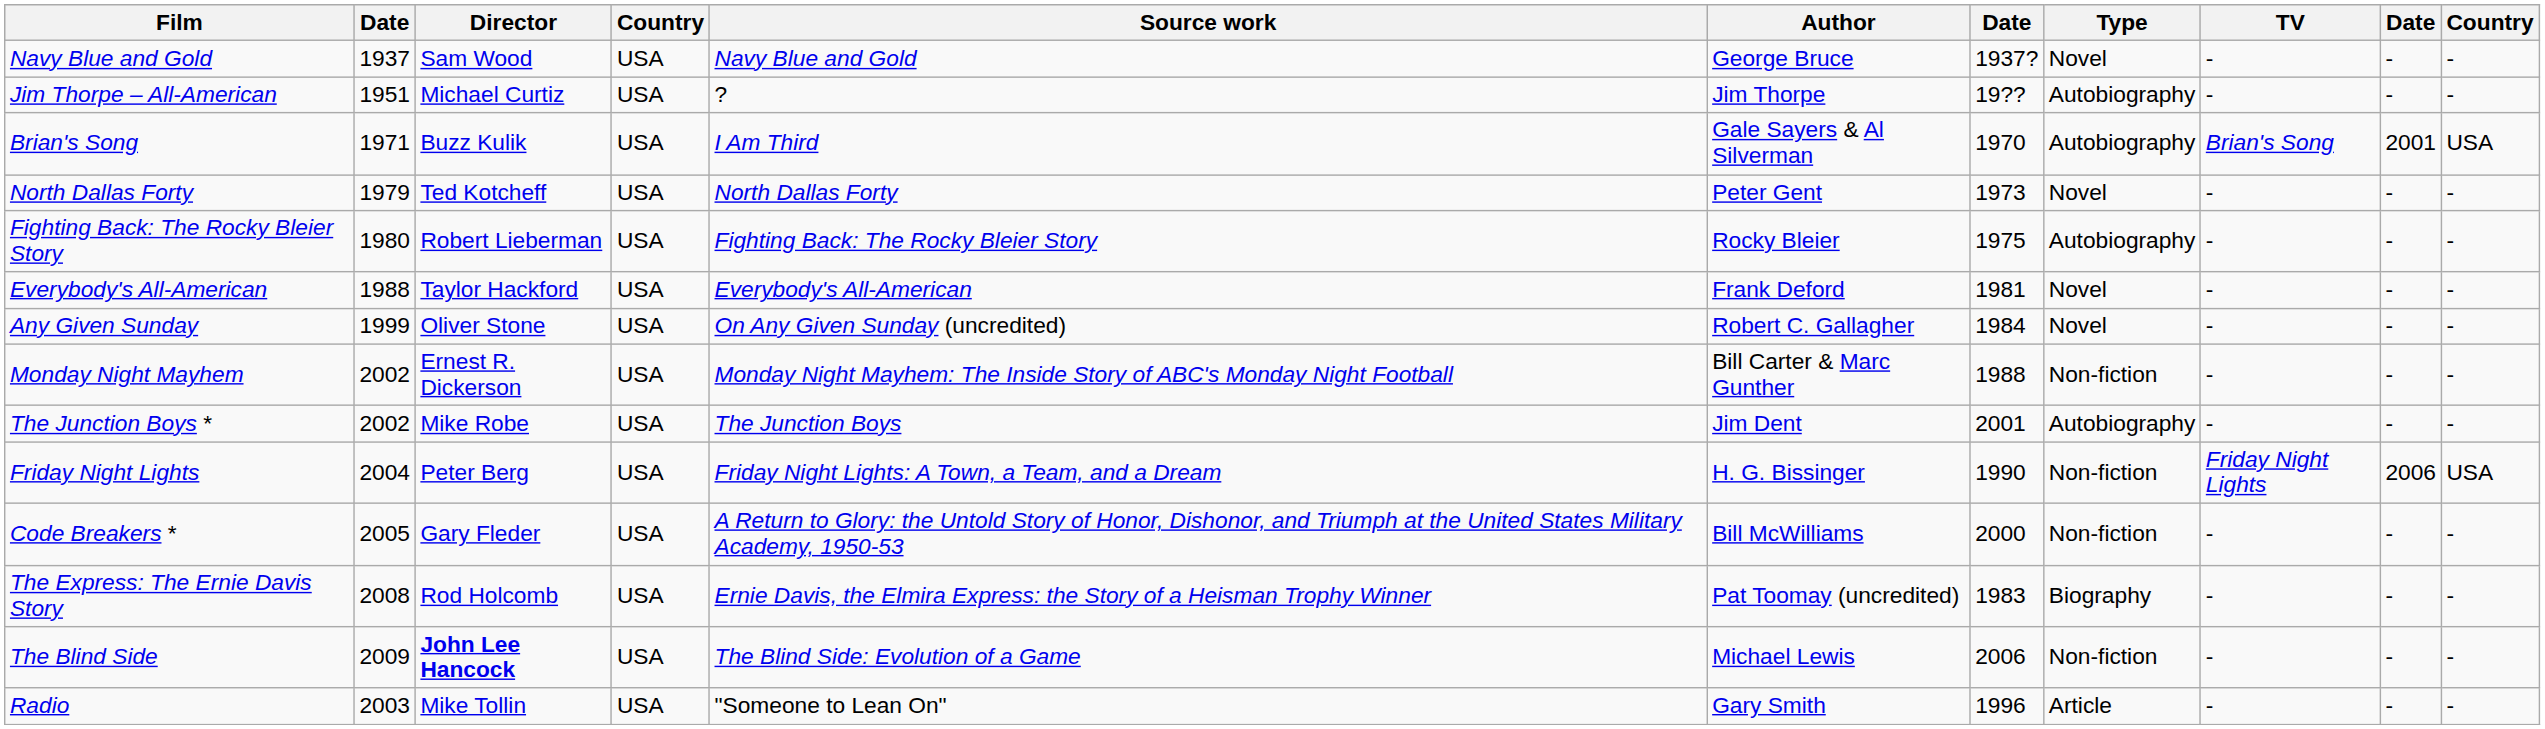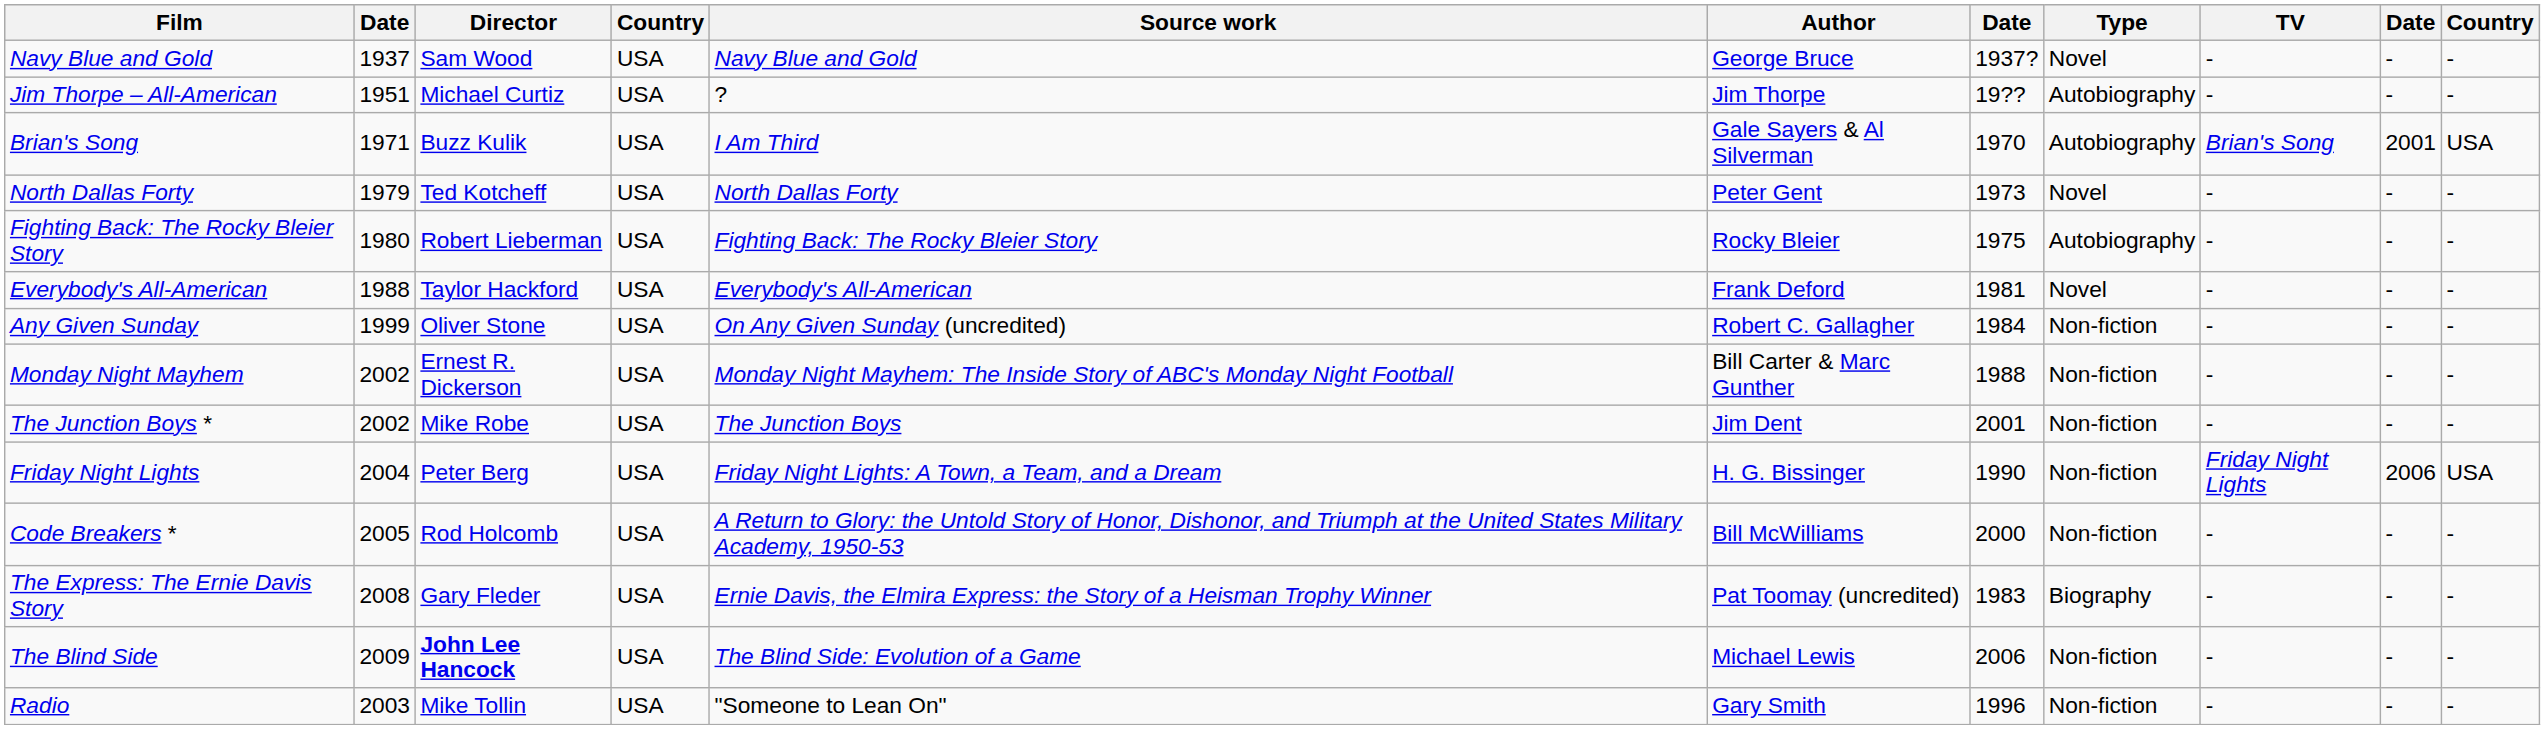Any Given Sunday | Type: Novel -> Non-fiction
The Junction Boys * | Type: Autobiography -> Non-fiction
Code Breakers * | Director: Gary Fleder -> Rod Holcomb
The Express: The Ernie Davis Story | Director: Rod Holcomb -> Gary Fleder
Radio | Type: Article -> Non-fiction
